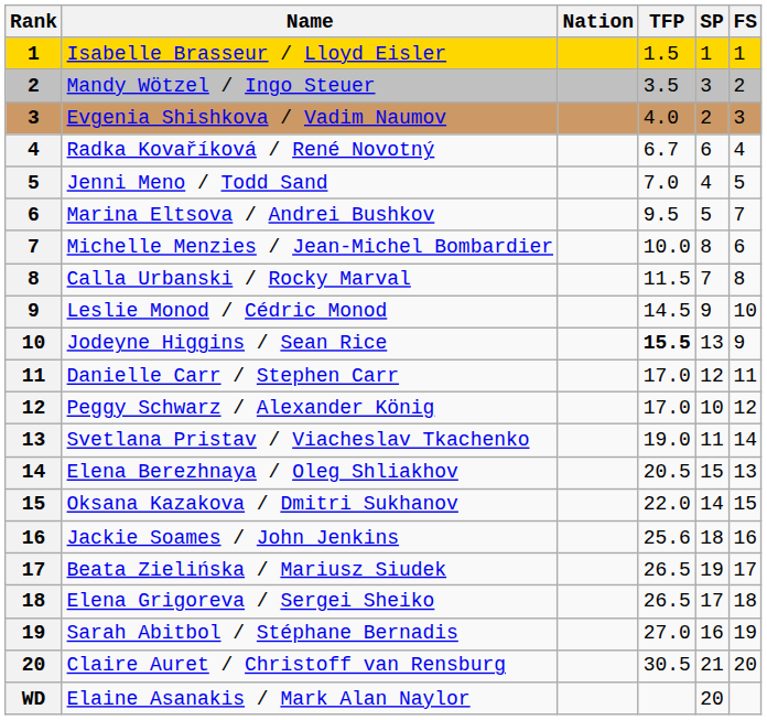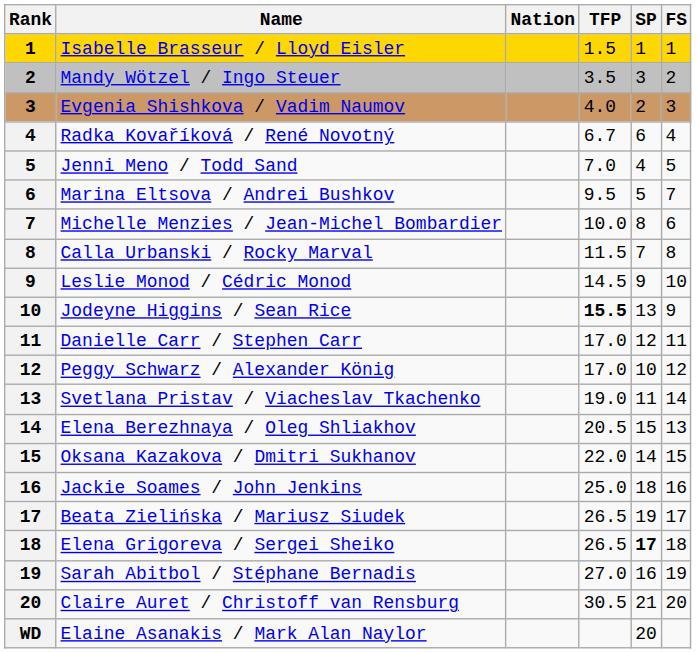Jackie Soames / John Jenkins | TFP: 25.6 -> 25.0
Elena Grigoreva / Sergei Sheiko | SP: normal -> bold
